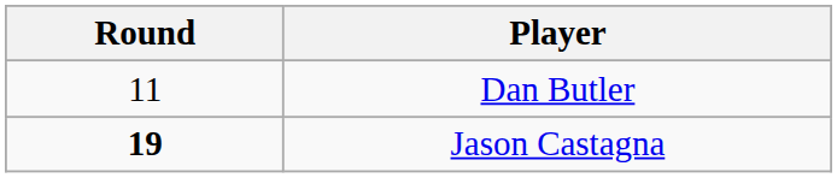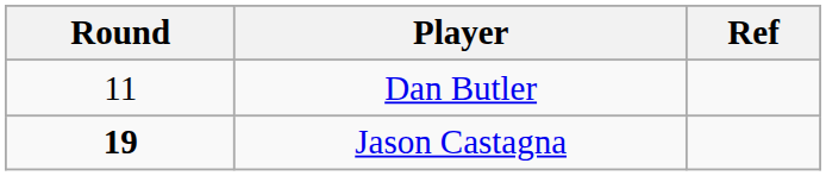+ column: Ref
